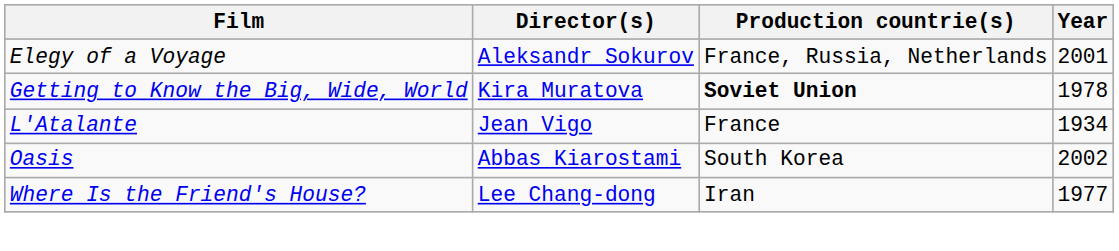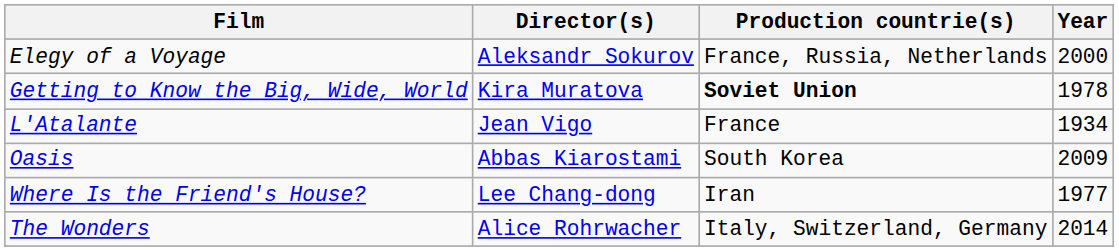Elegy of a Voyage | Year: 2001 -> 2000
Oasis | Year: 2002 -> 2009
+ row: The Wonders | Alice Rohrwacher | Italy, Switzerland, Germany | 2014
